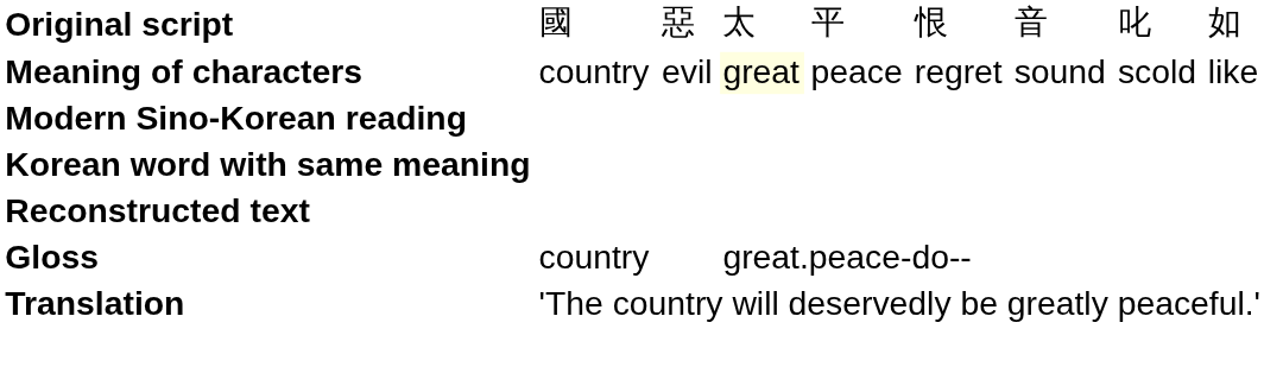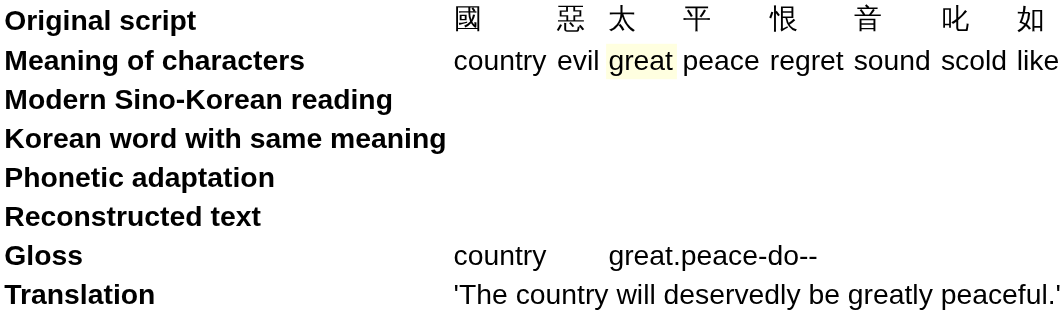+ row: Phonetic adaptation
